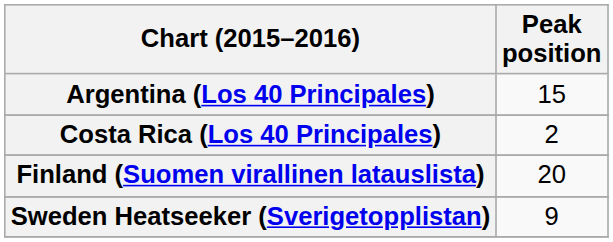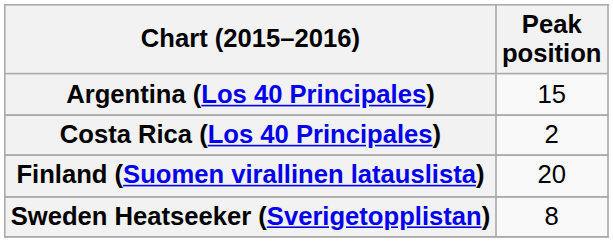Sweden Heatseeker (Sverigetopplistan) | Peak position: 9 -> 8
